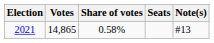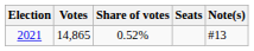2021 | Share of votes: 0.58% -> 0.52%
